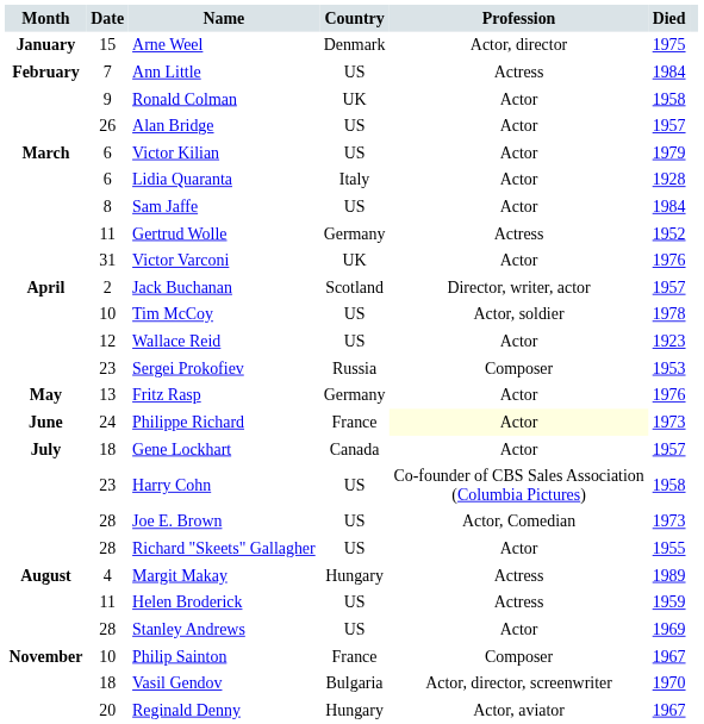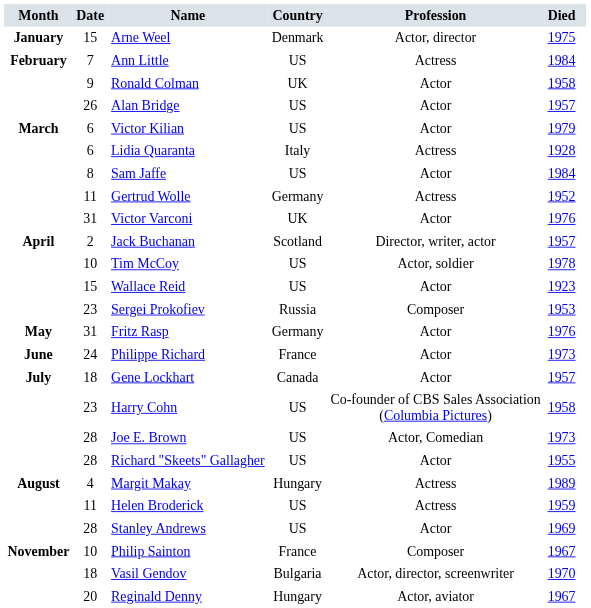Lidia Quaranta | Profession: Actor -> Actress
Wallace Reid | Date: 12 -> 15
Fritz Rasp | Date: 13 -> 31
Philippe Richard | Profession: lightyellow background -> no background
